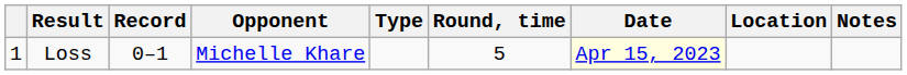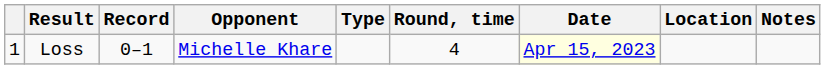Loss | Round, time: 5 -> 4
